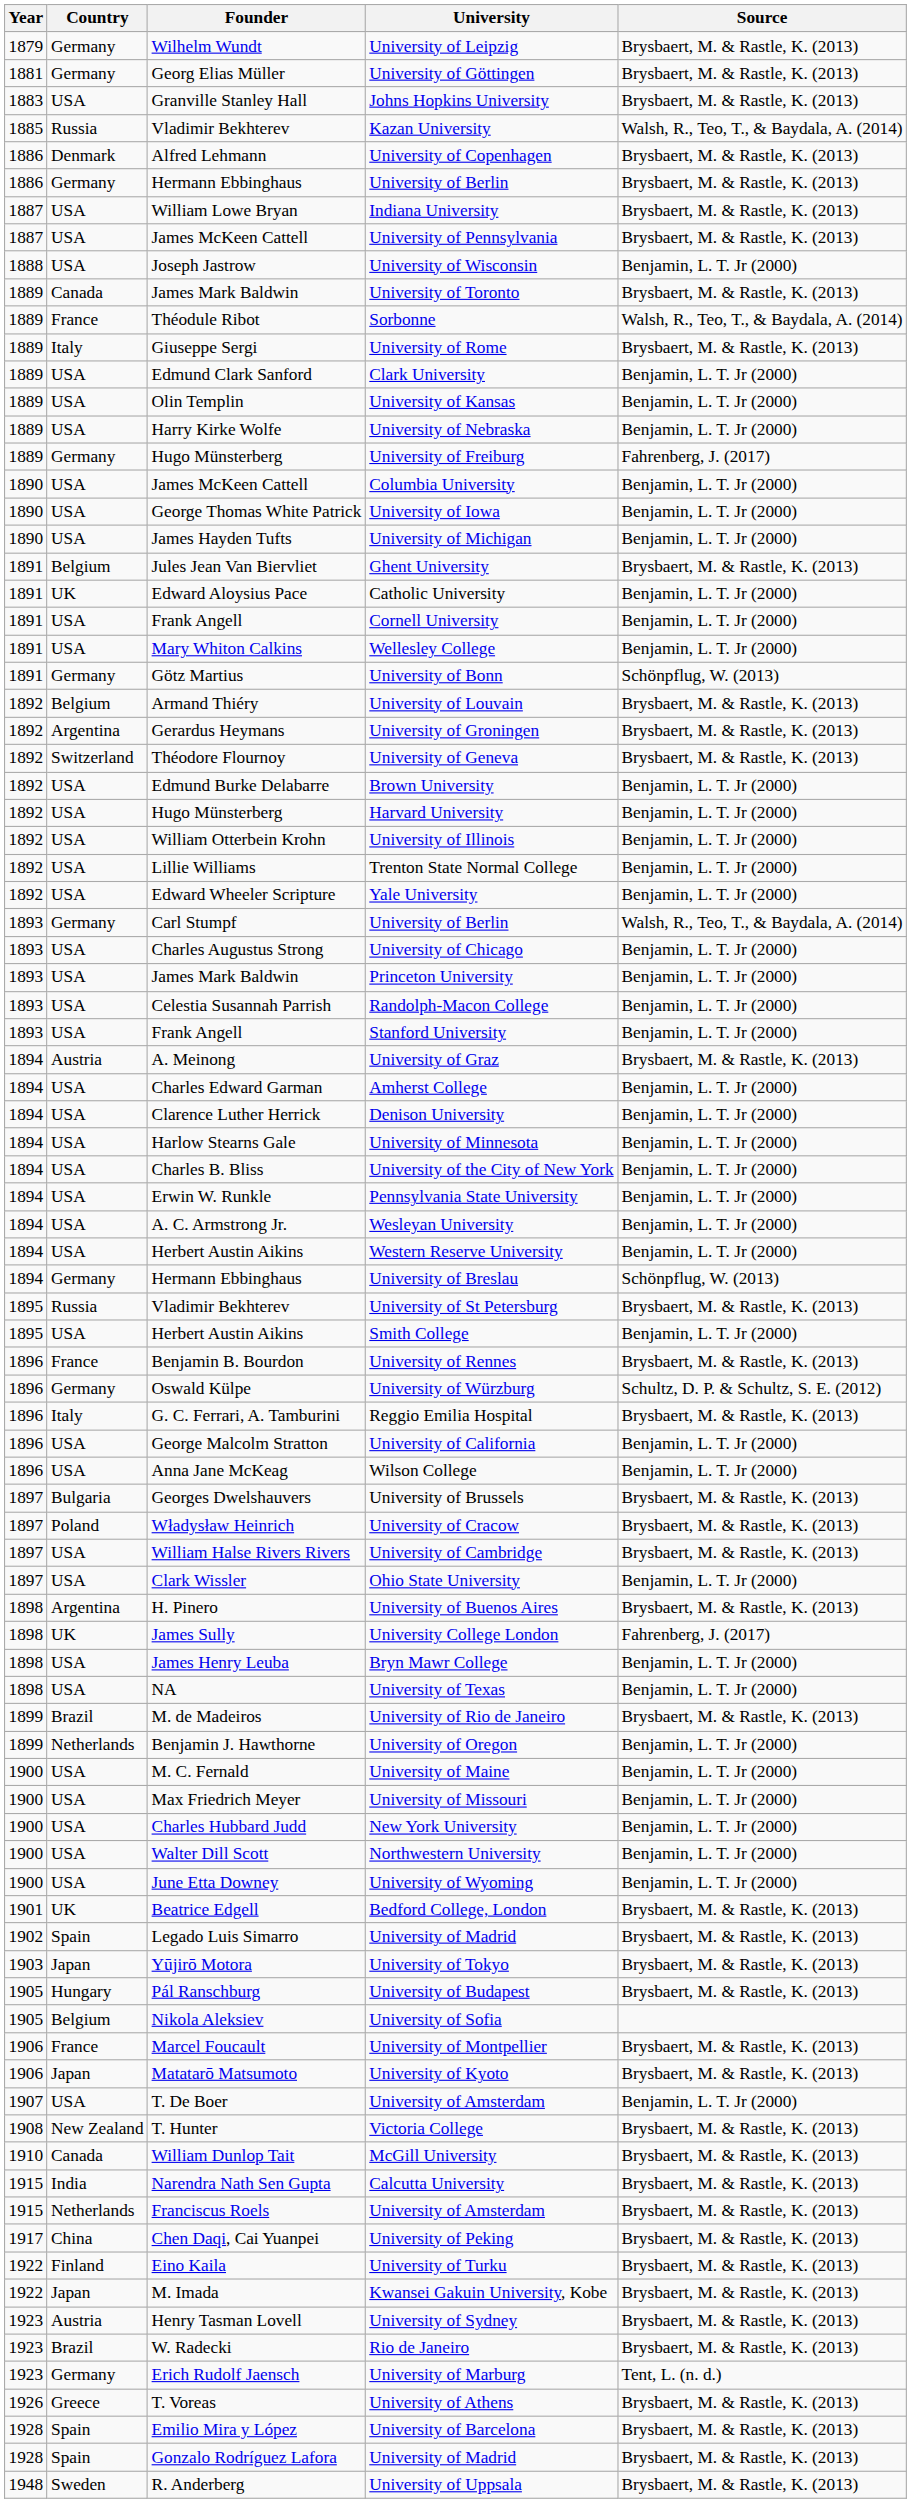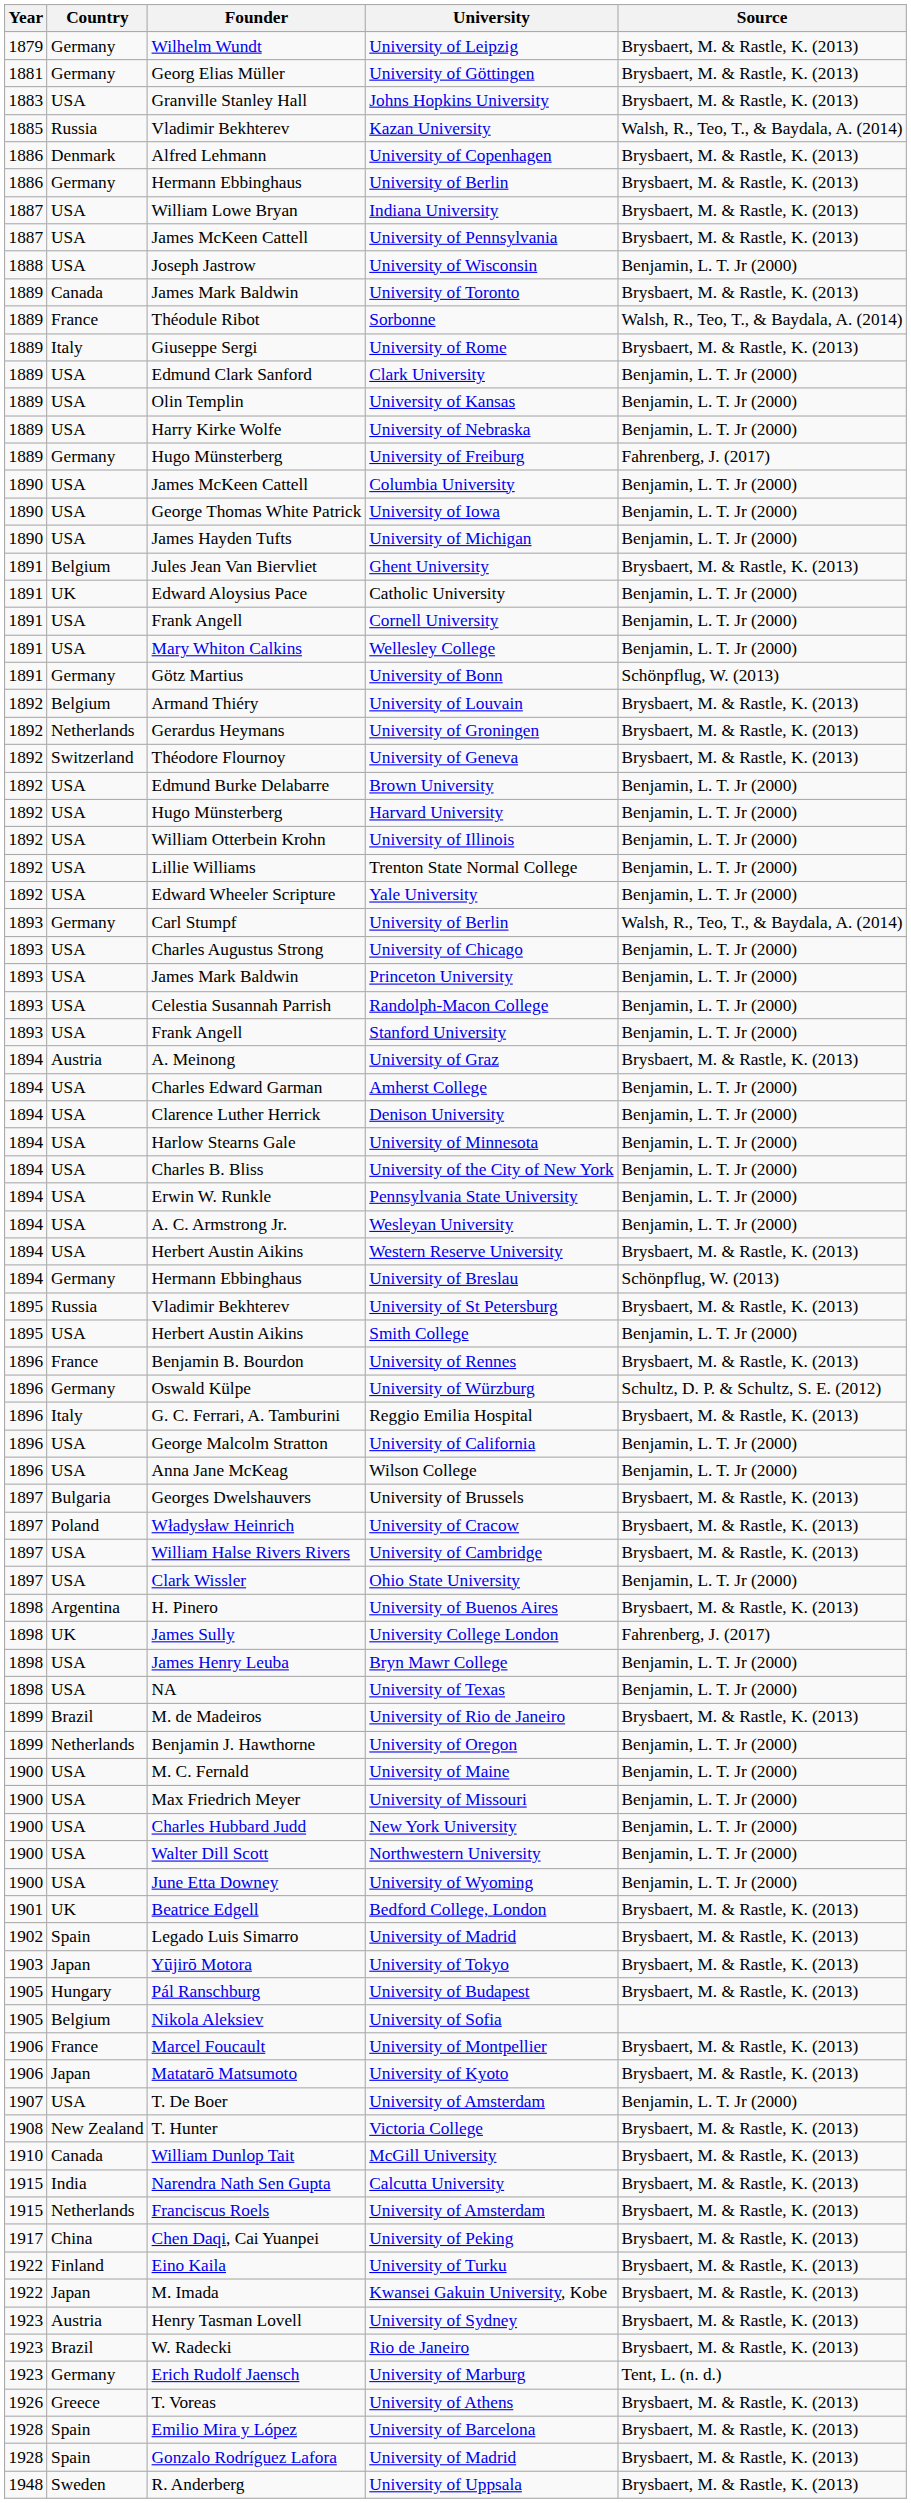University of Groningen | Country: Argentina -> Netherlands
Western Reserve University | Source: Benjamin, L. T. Jr (2000) -> Brysbaert, M. & Rastle, K. (2013)
